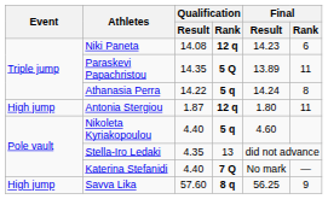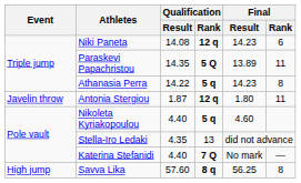Athanasia Perra | Final / Result: 14.24 -> 14.23
Antonia Stergiou | Event: High jump -> Javelin throw
Savva Lika | Final / Rank: 9 -> 8
